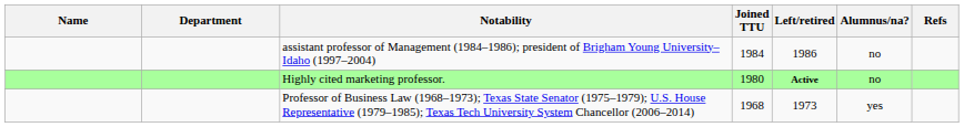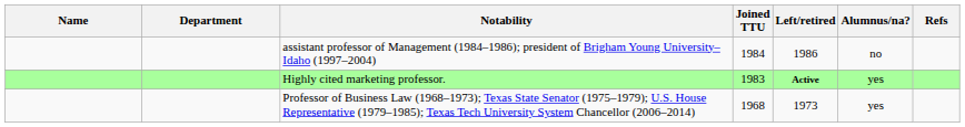Highly cited marketing professor. | Joined TTU: 1980 -> 1983
Highly cited marketing professor. | Alumnus/na?: no -> yes
